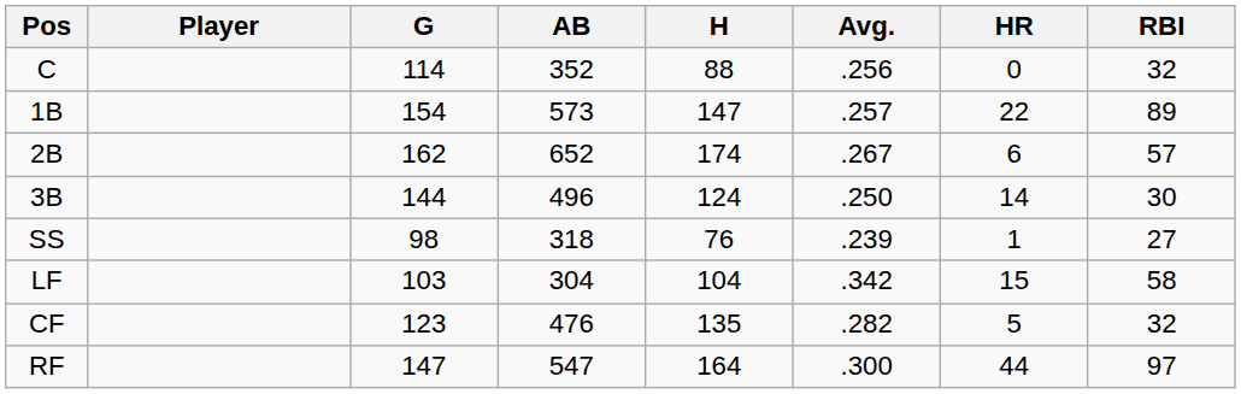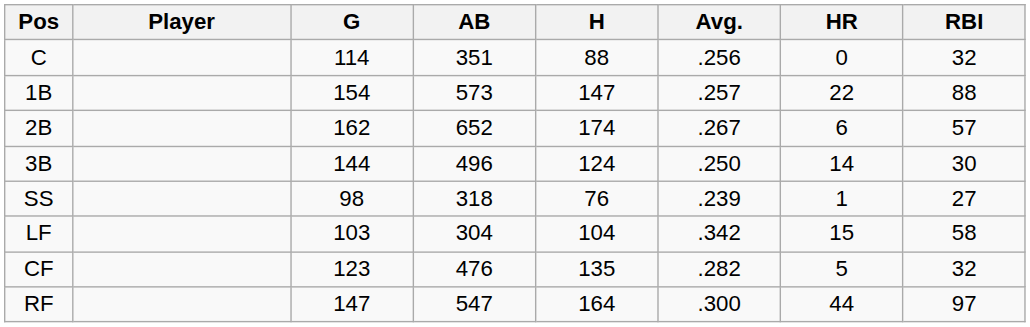C | AB: 352 -> 351
1B | RBI: 89 -> 88
